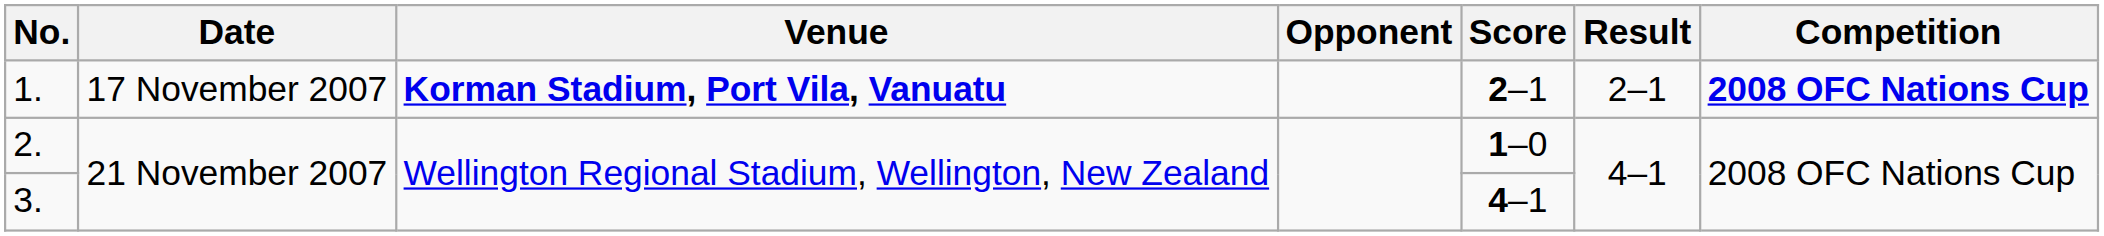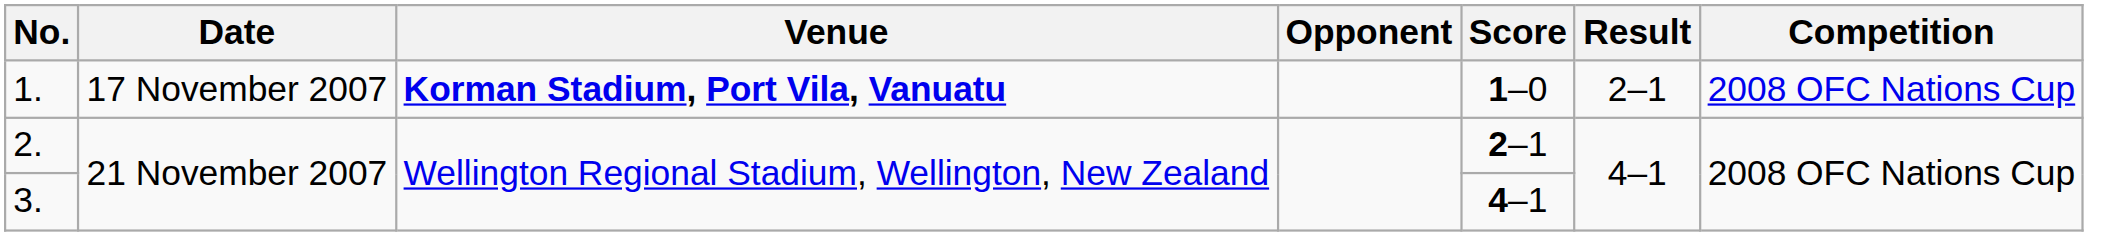1. | Score: 2–1 -> 1–0
1. | Competition: bold -> normal
2. | Score: 1–0 -> 2–1
